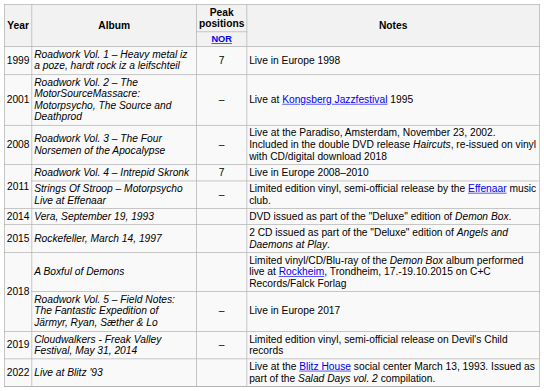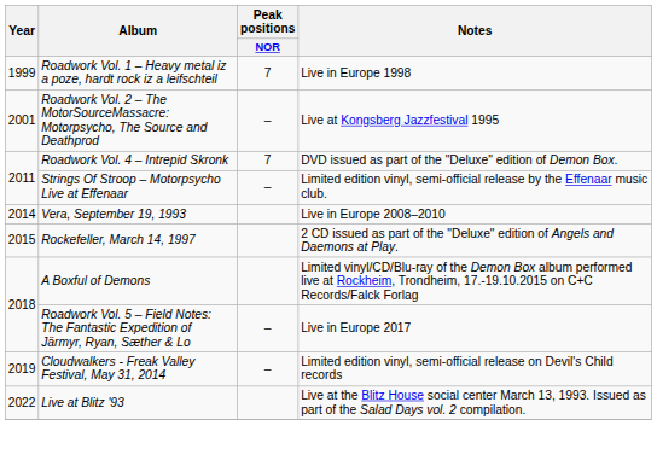- row: 2008 | Roadwork Vol. 3 – The Four Norsemen of the Apocalypse | – | Live at the Paradiso, Amsterdam, November 23, 2002. Included in the double DVD release Haircuts, re-issued on vinyl with CD/digital download 2018
Roadwork Vol. 4 – Intrepid Skronk | Notes: Live in Europe 2008–2010 -> DVD issued as part of the "Deluxe" edition of Demon Box.
Vera, September 19, 1993 | Notes: DVD issued as part of the "Deluxe" edition of Demon Box. -> Live in Europe 2008–2010
